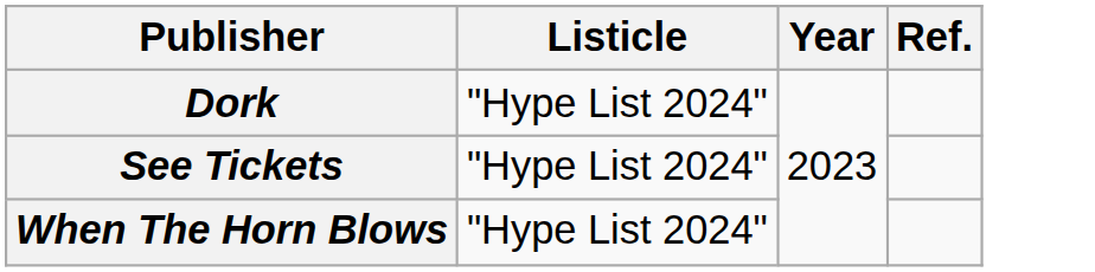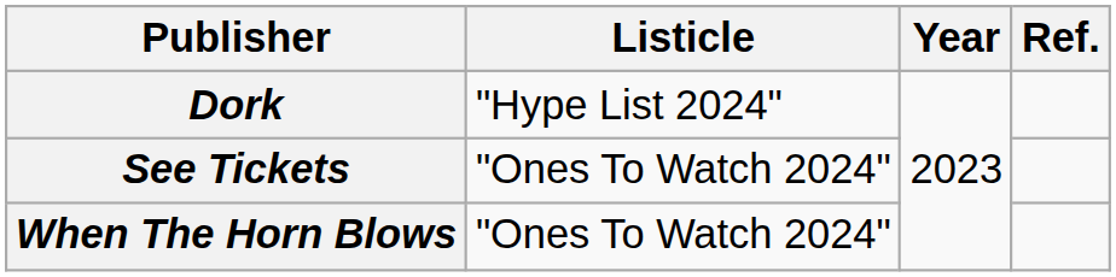See Tickets | Listicle: "Hype List 2024" -> "Ones To Watch 2024"
When The Horn Blows | Listicle: "Hype List 2024" -> "Ones To Watch 2024"
